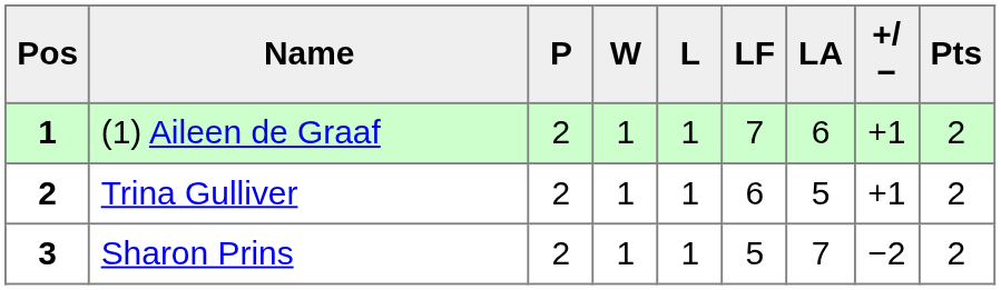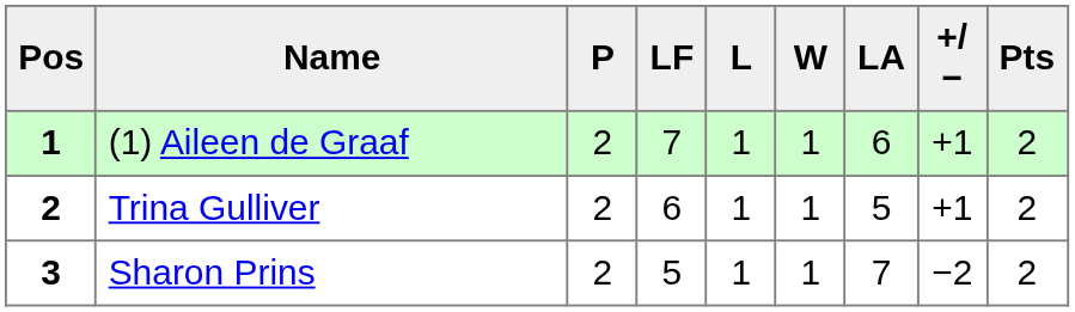columns swapped: W <-> LF
